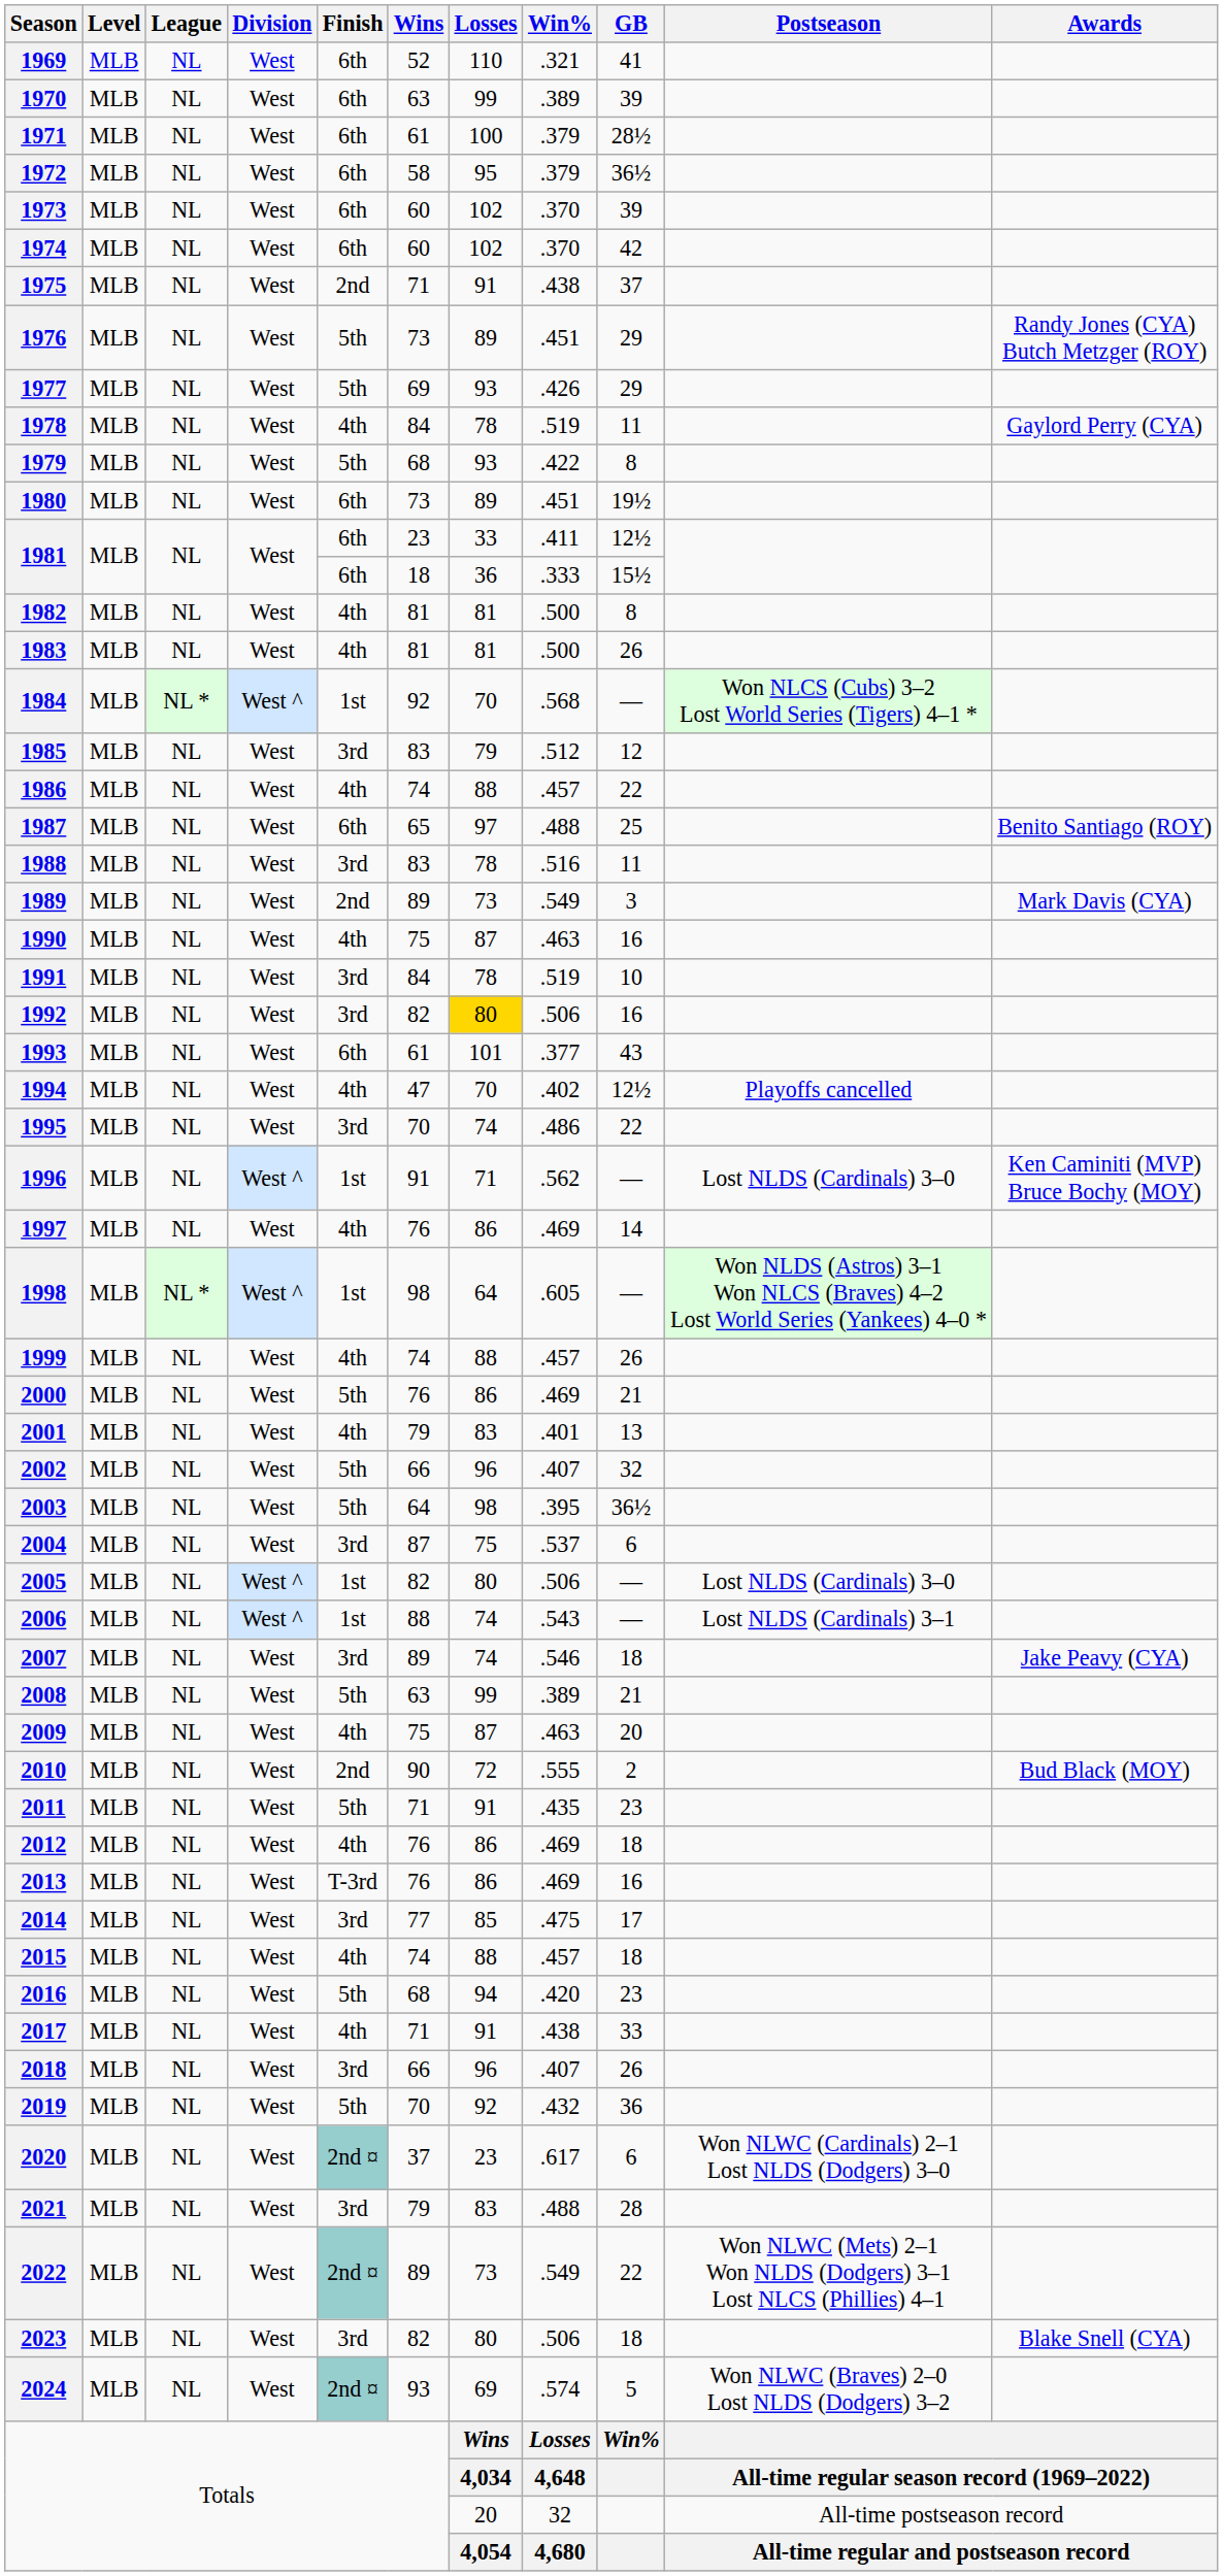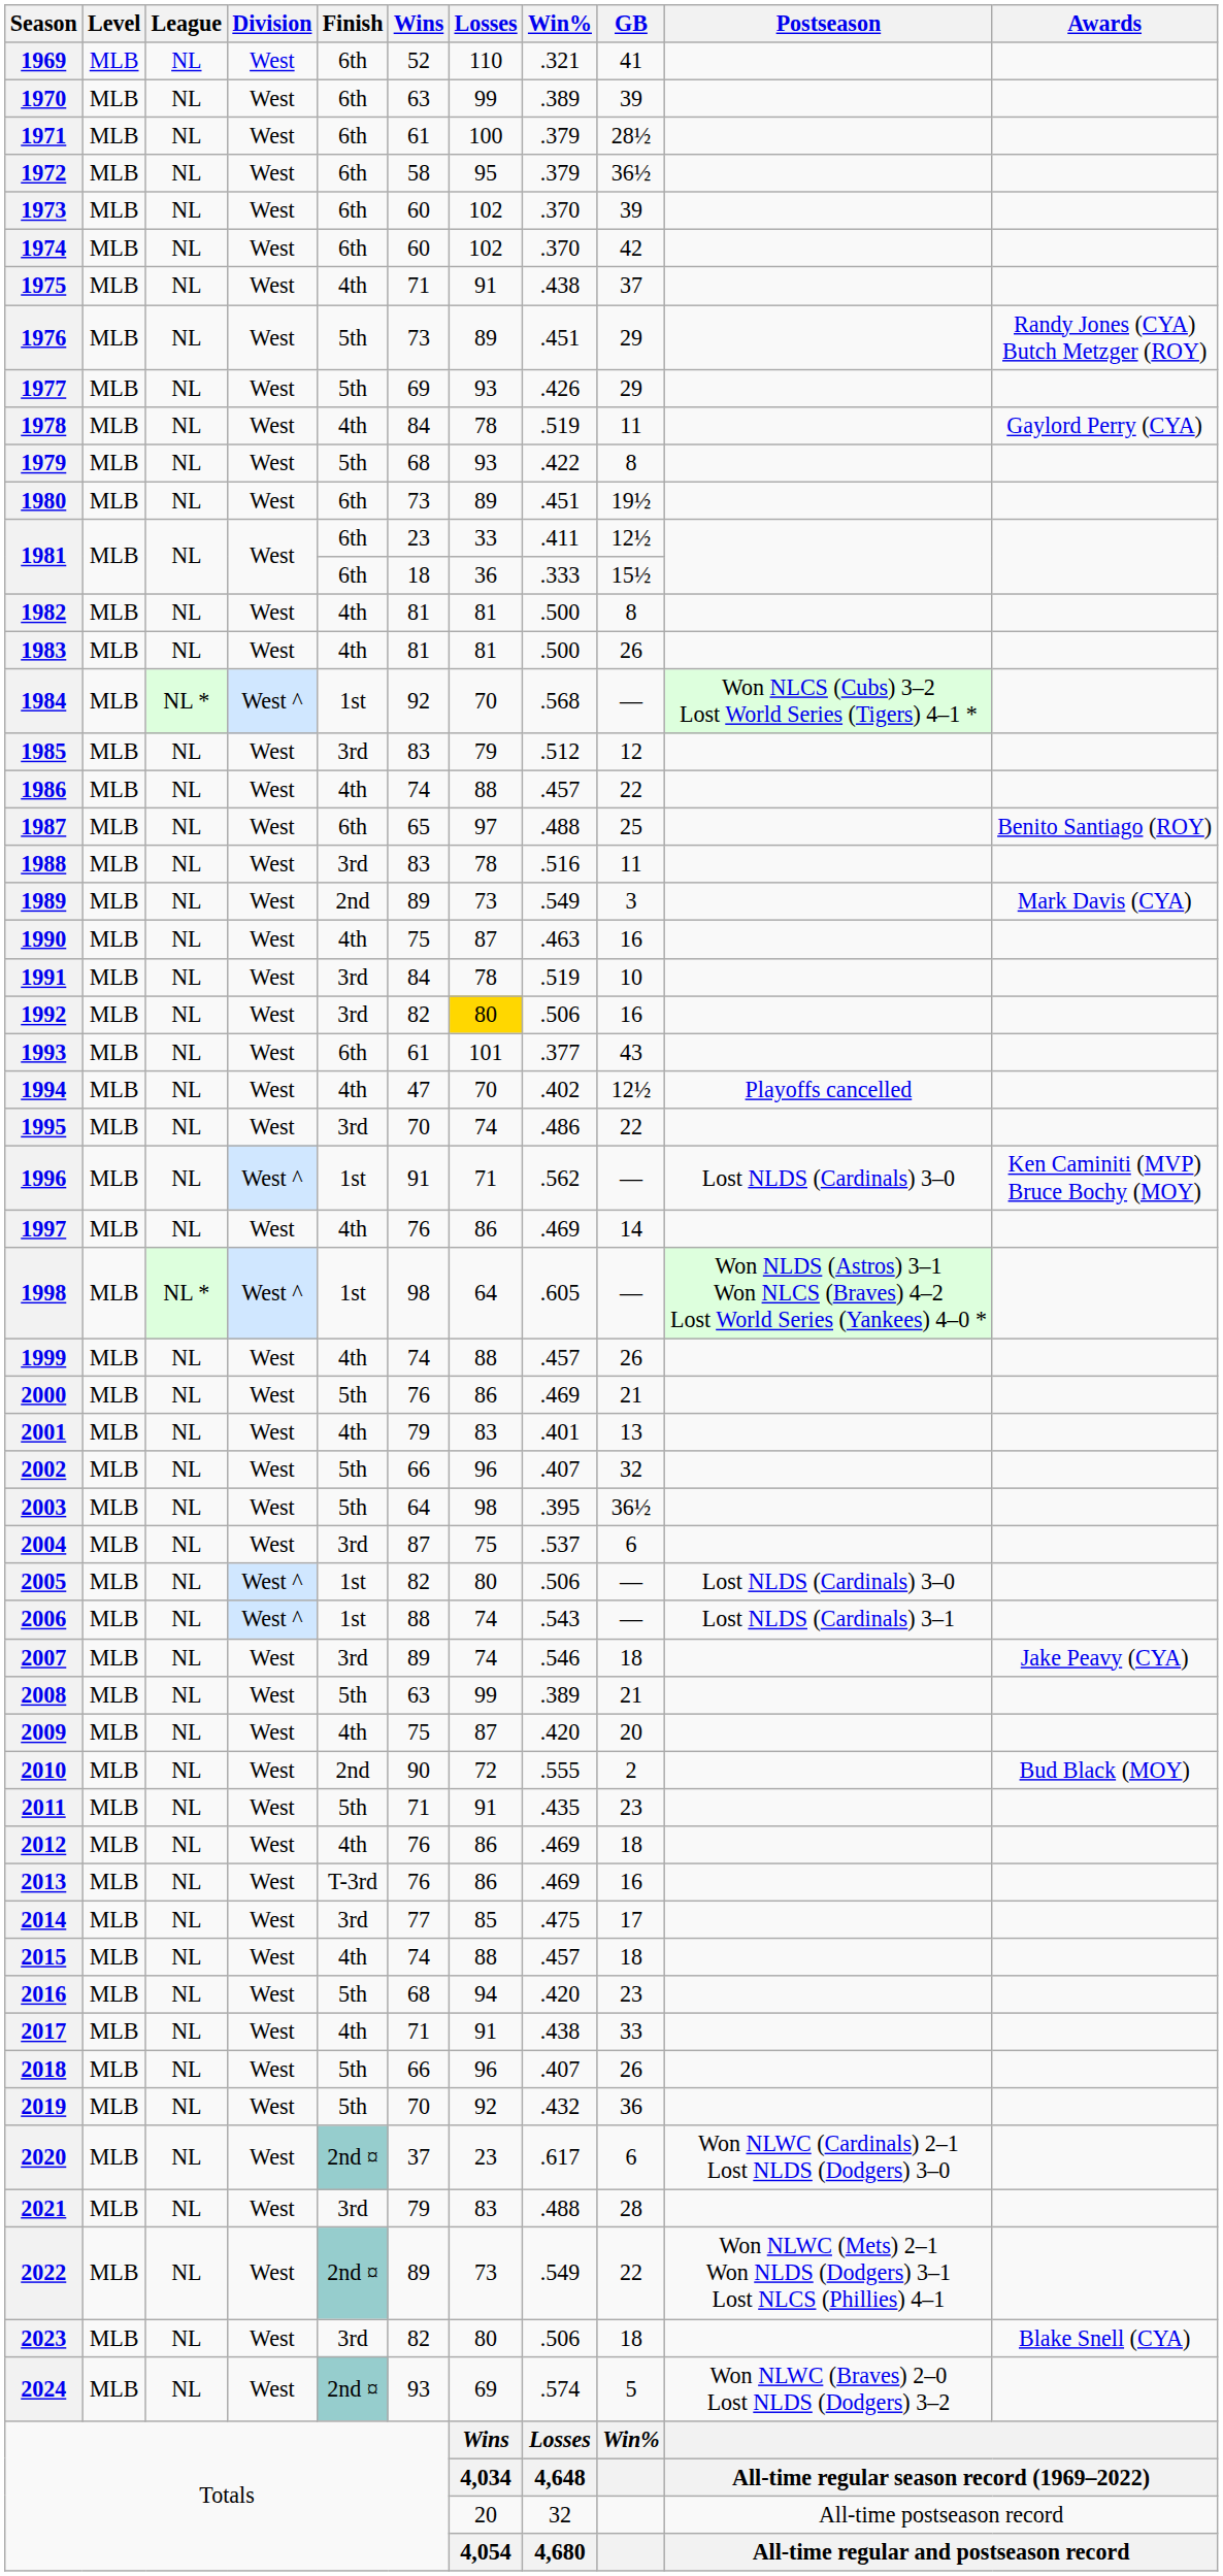1975 | Finish: 2nd -> 4th
2009 | Win%: .463 -> .420
2018 | Finish: 3rd -> 5th
